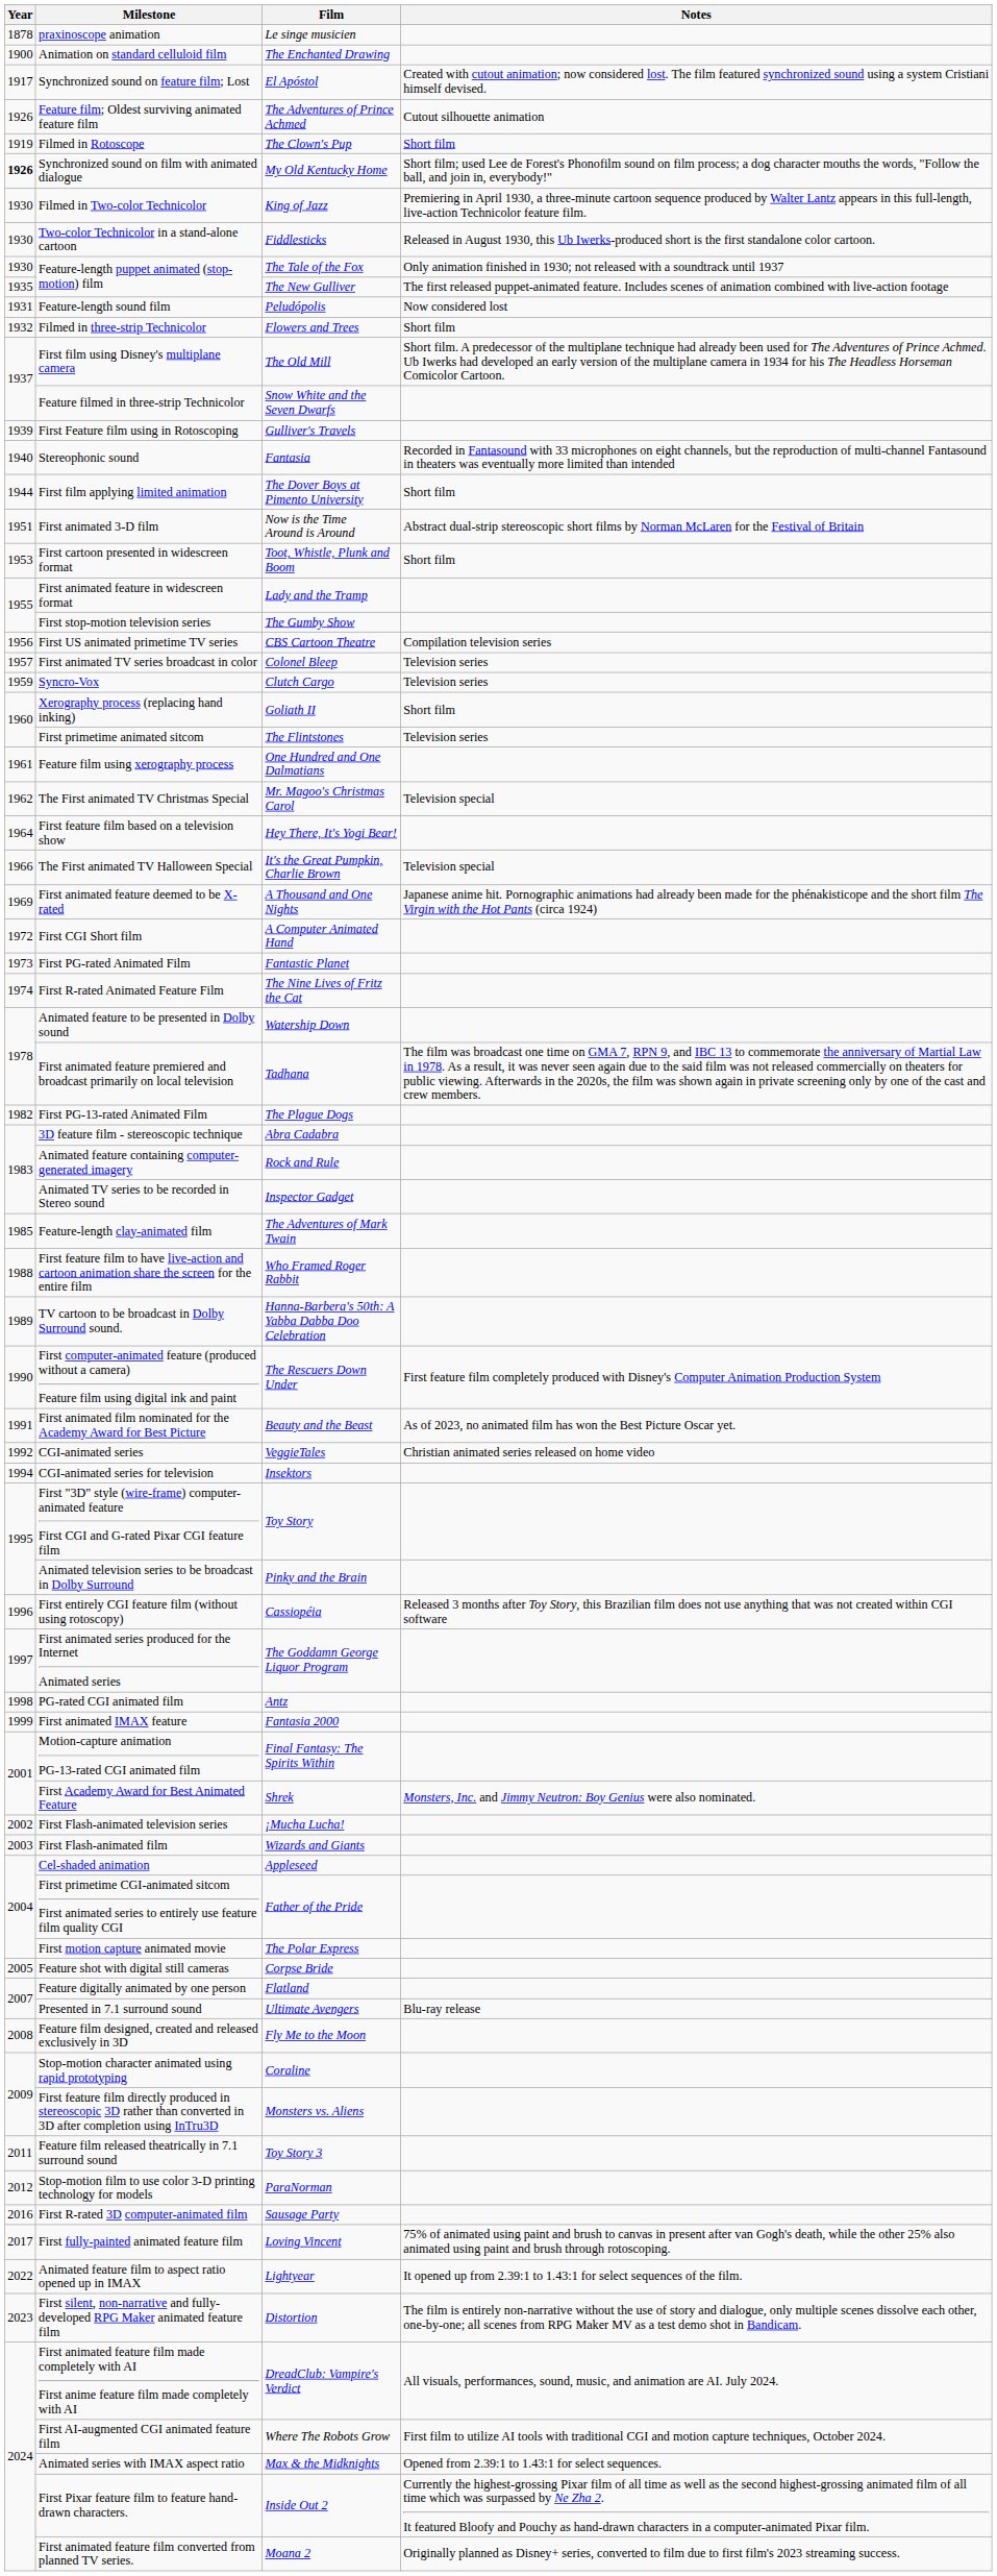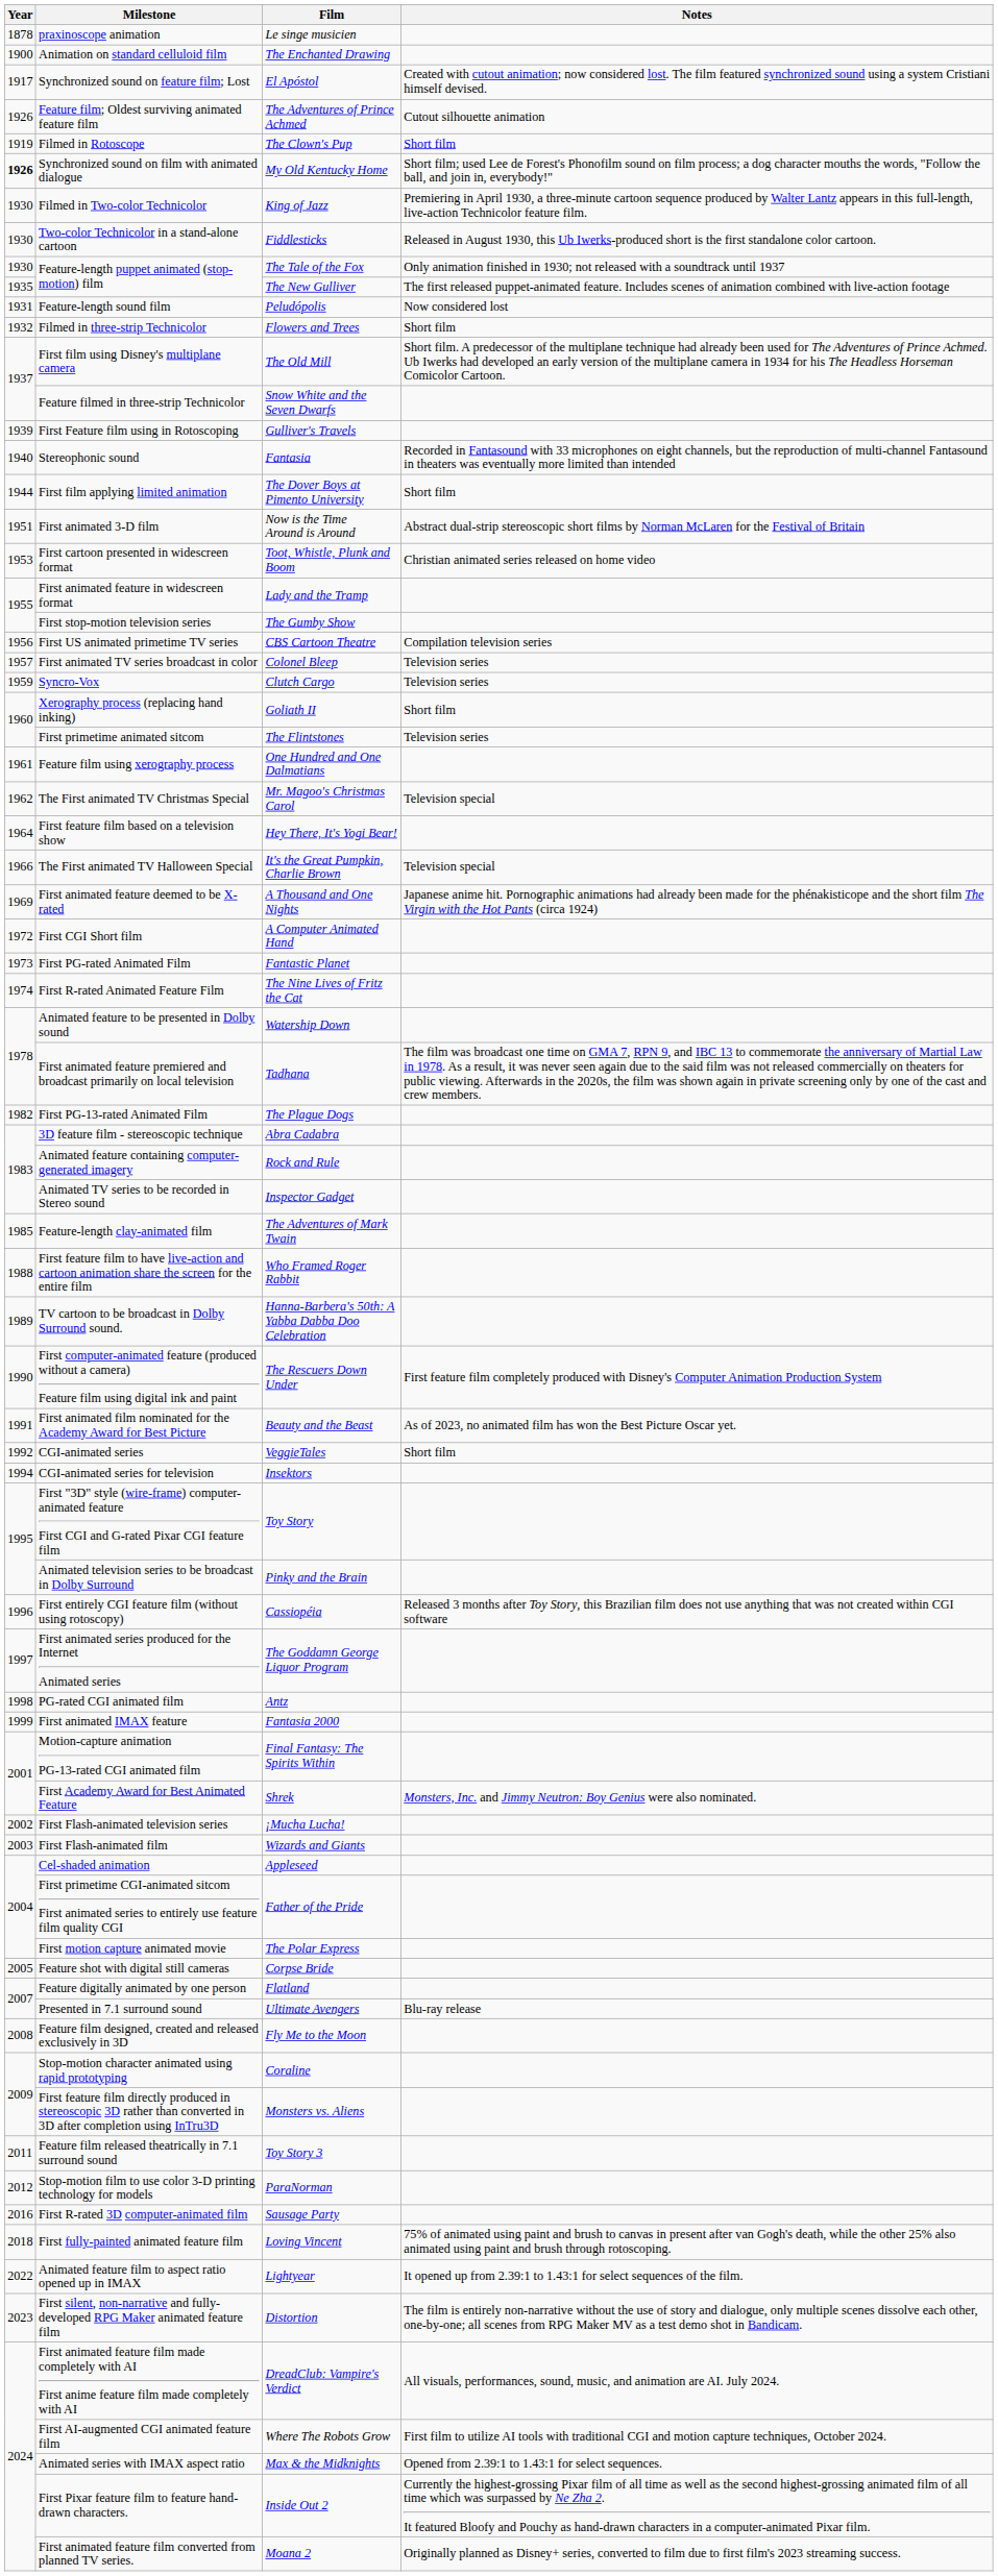Toot, Whistle, Plunk and Boom | Notes: Short film -> Christian animated series released on home video
VeggieTales | Notes: Christian animated series released on home video -> Short film
Loving Vincent | Year: 2017 -> 2018
